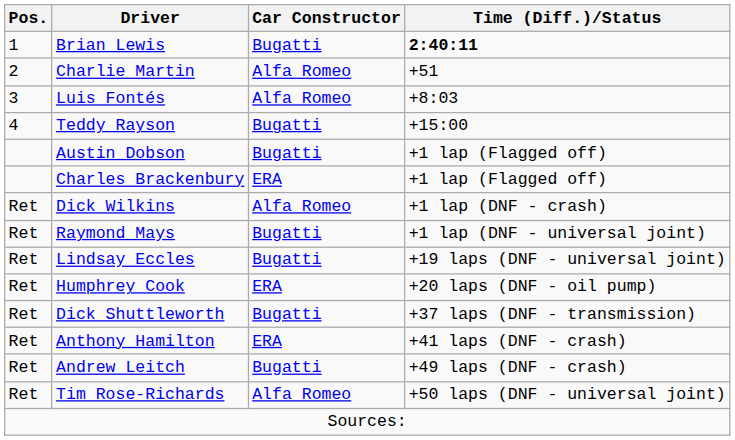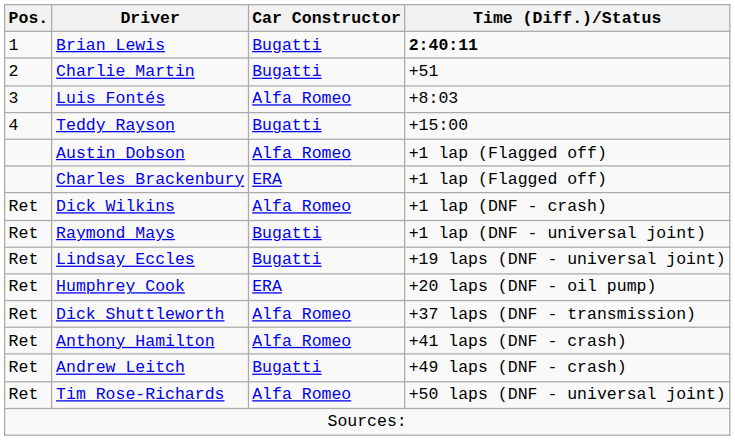Charlie Martin | Car Constructor: Alfa Romeo -> Bugatti
Austin Dobson | Car Constructor: Bugatti -> Alfa Romeo
Dick Shuttleworth | Car Constructor: Bugatti -> Alfa Romeo
Anthony Hamilton | Car Constructor: ERA -> Alfa Romeo
